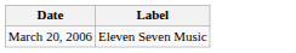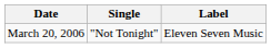+ column: Single | "Not Tonight"
